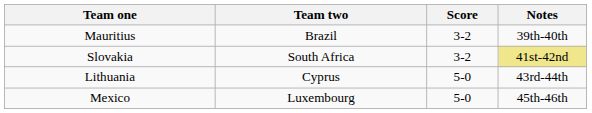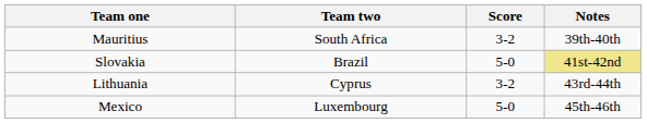Mauritius | Team two: Brazil -> South Africa
Slovakia | Team two: South Africa -> Brazil
Slovakia | Score: 3-2 -> 5-0
Lithuania | Score: 5-0 -> 3-2
